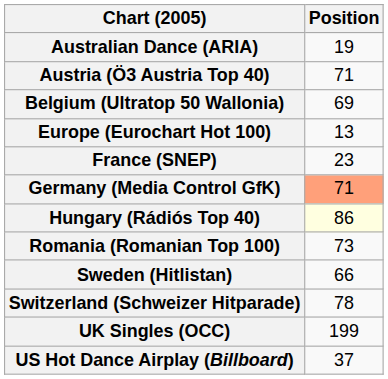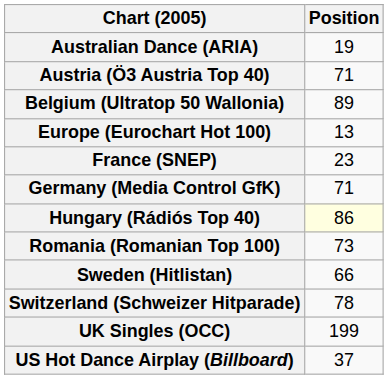Belgium (Ultratop 50 Wallonia) | Position: 69 -> 89
Germany (Media Control GfK) | Position: lightsalmon background -> no background
